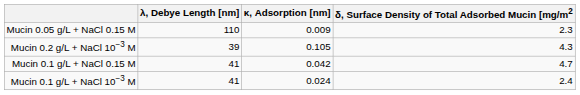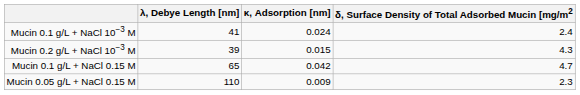rows swapped: Mucin 0.1 g/L + NaCl 10−3 M <-> Mucin 0.05 g/L + NaCl 0.15 M
Mucin 0.2 g/L + NaCl 10−3 M | κ, Adsorption [nm]: 0.105 -> 0.015
Mucin 0.1 g/L + NaCl 0.15 M | λ, Debye Length [nm]: 41 -> 65
